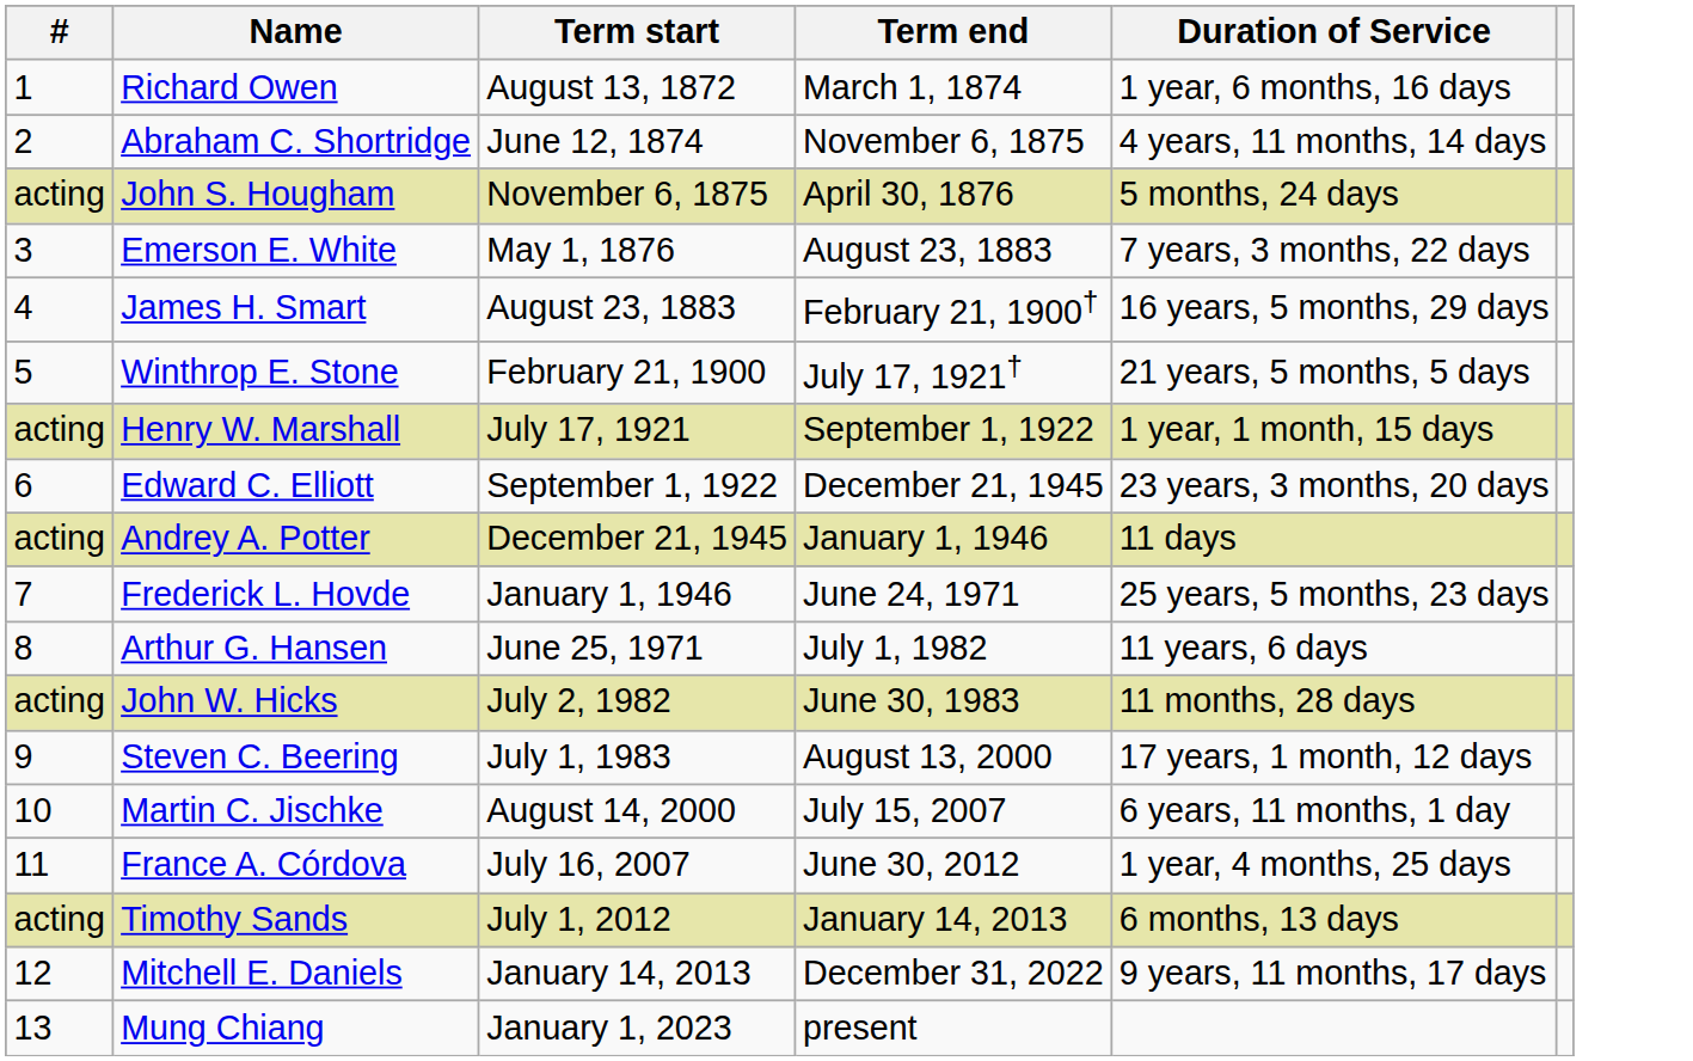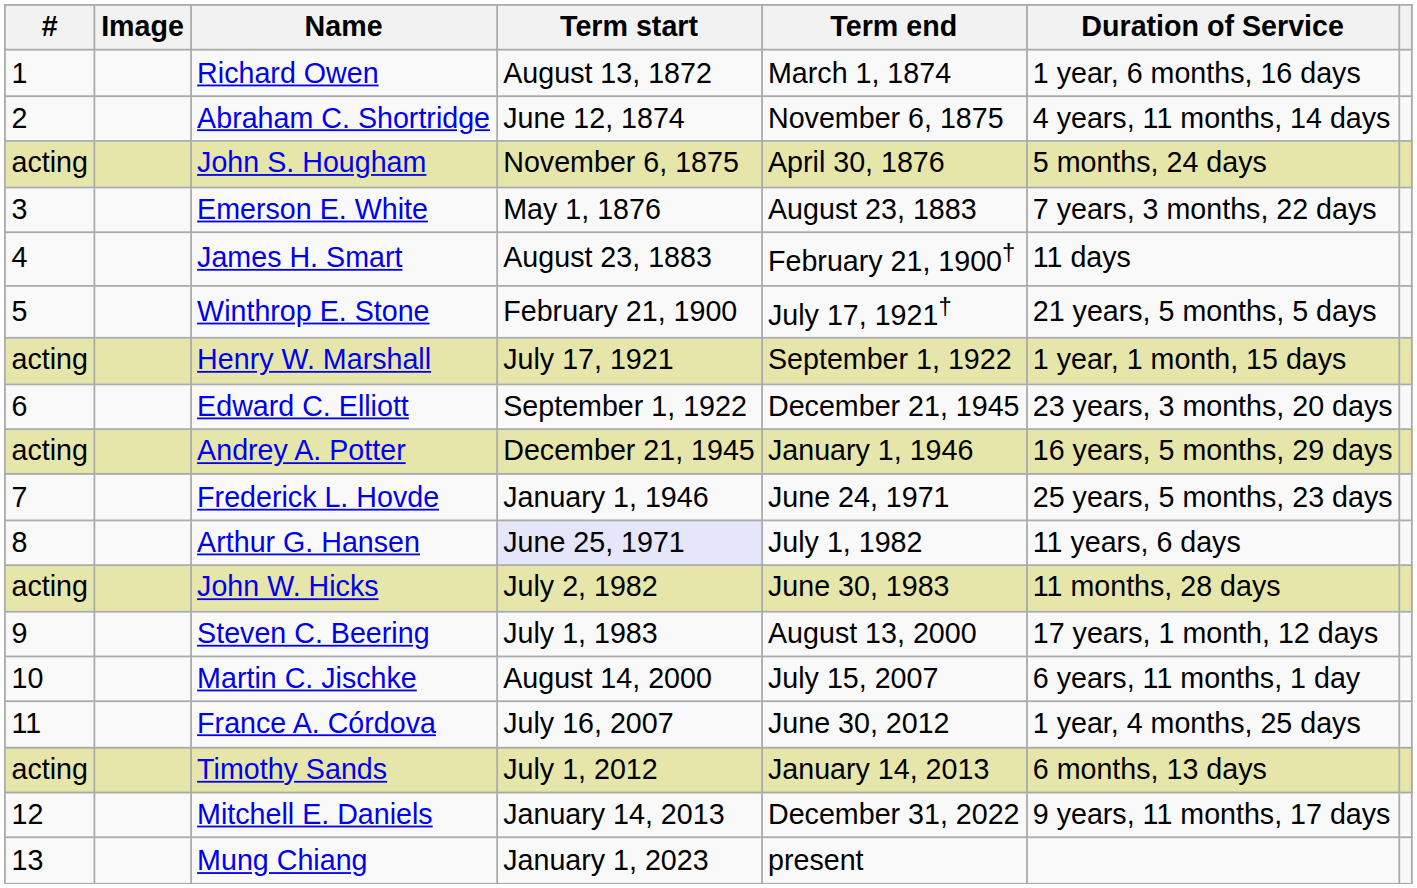+ column: Image
James H. Smart | Duration of Service: 16 years, 5 months, 29 days -> 11 days
Andrey A. Potter | Duration of Service: 11 days -> 16 years, 5 months, 29 days
Arthur G. Hansen | Term start: no background -> lavender background
